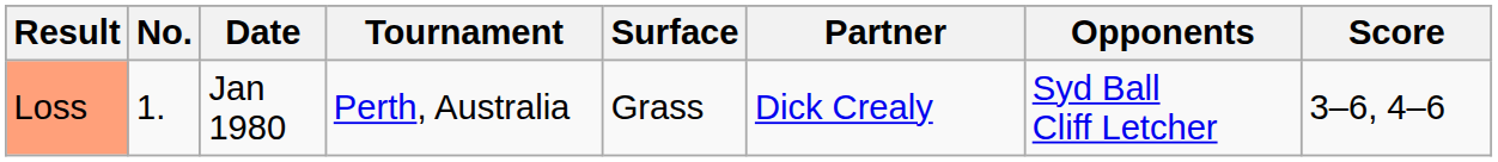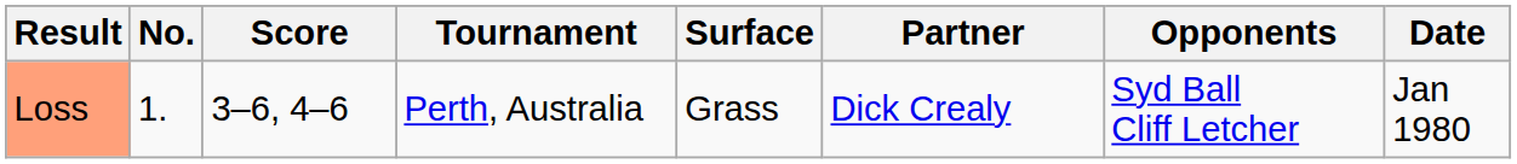columns swapped: Date <-> Score
